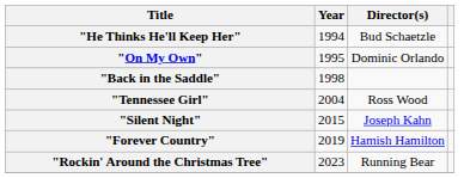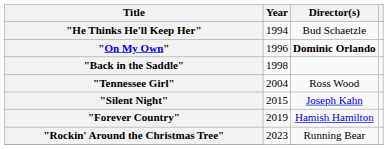"On My Own" | Year: 1995 -> 1996
"On My Own" | Director(s): normal -> bold
